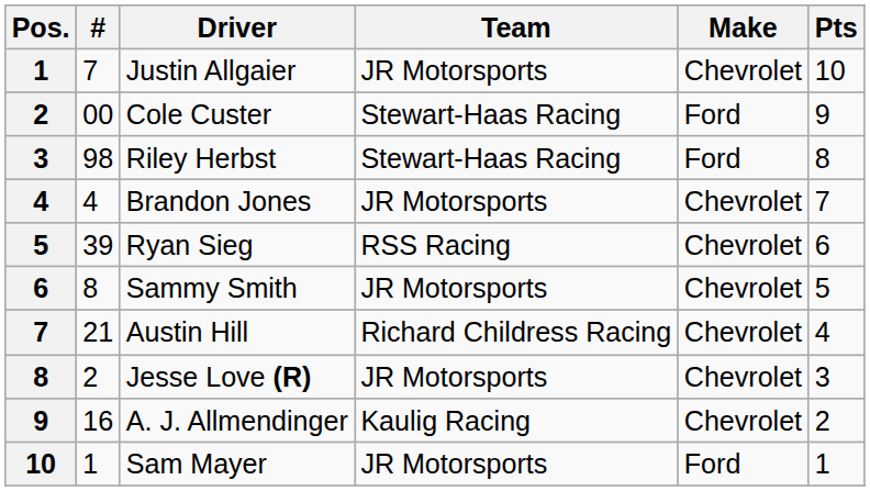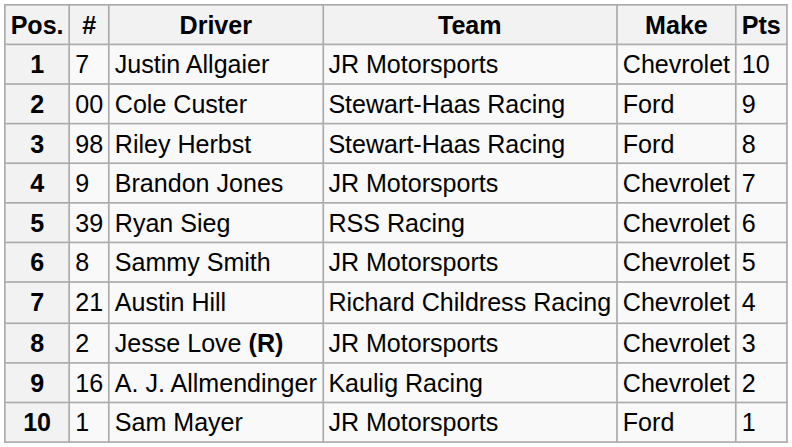Brandon Jones | #: 4 -> 9
